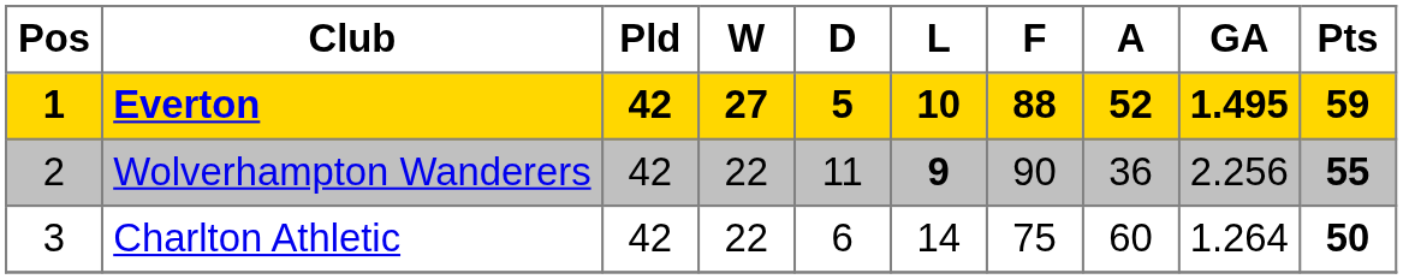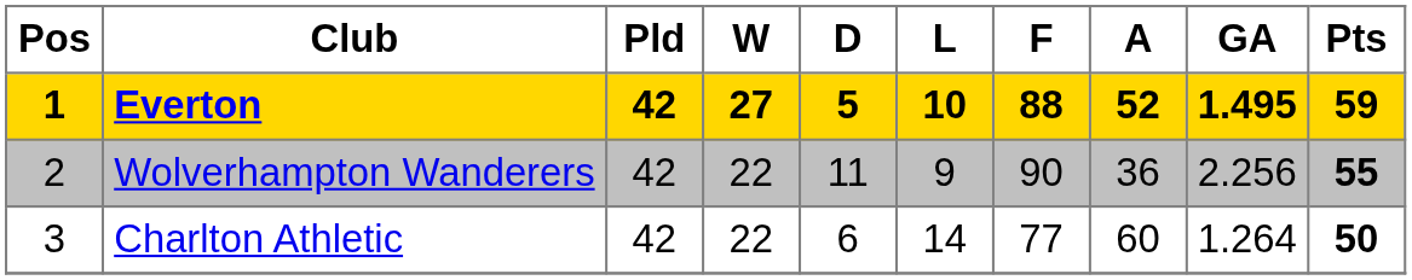Wolverhampton Wanderers | L: bold -> normal
Charlton Athletic | F: 75 -> 77
